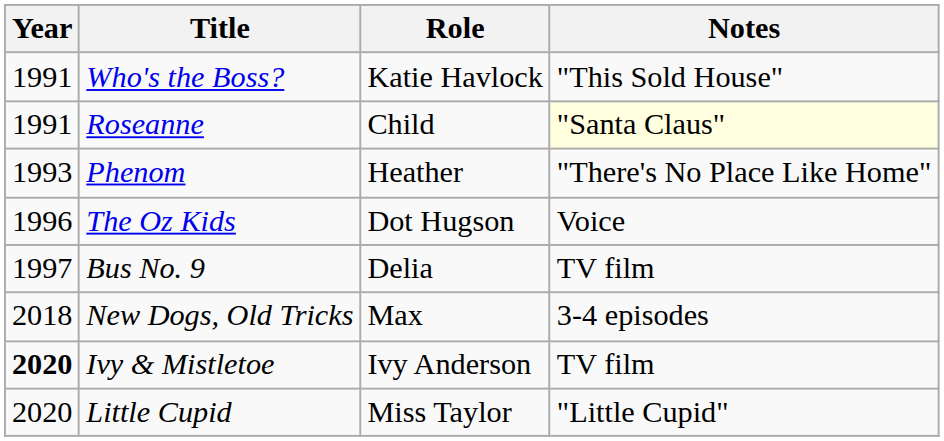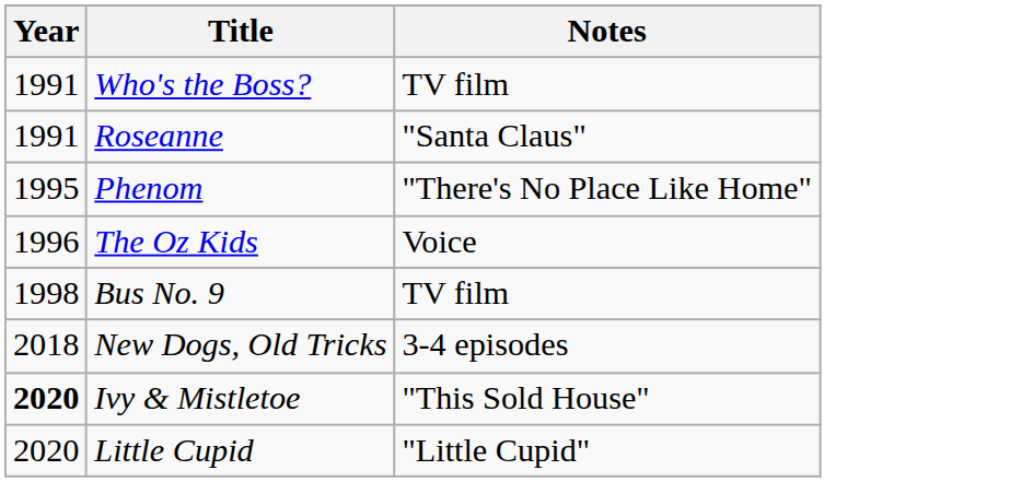- column: Role | Katie Havlock | Child | Heather | Dot Hugson | Delia | Max | Ivy Anderson | Miss Taylor
Who's the Boss? | Notes: "This Sold House" -> TV film
Roseanne | Notes: lightyellow background -> no background
Phenom | Year: 1993 -> 1995
Bus No. 9 | Year: 1997 -> 1998
Ivy & Mistletoe | Notes: TV film -> "This Sold House"
